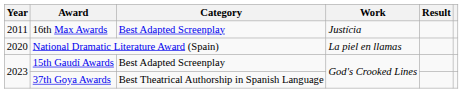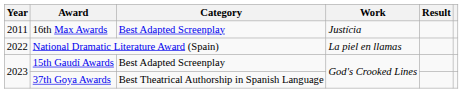National Dramatic Literature Award (Spain) | Year: 2020 -> 2022
